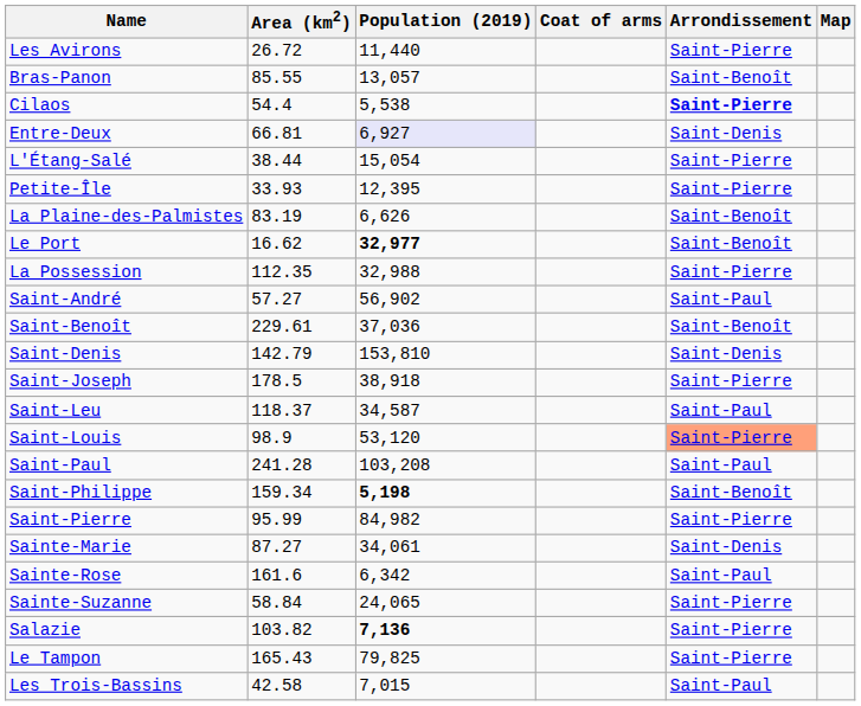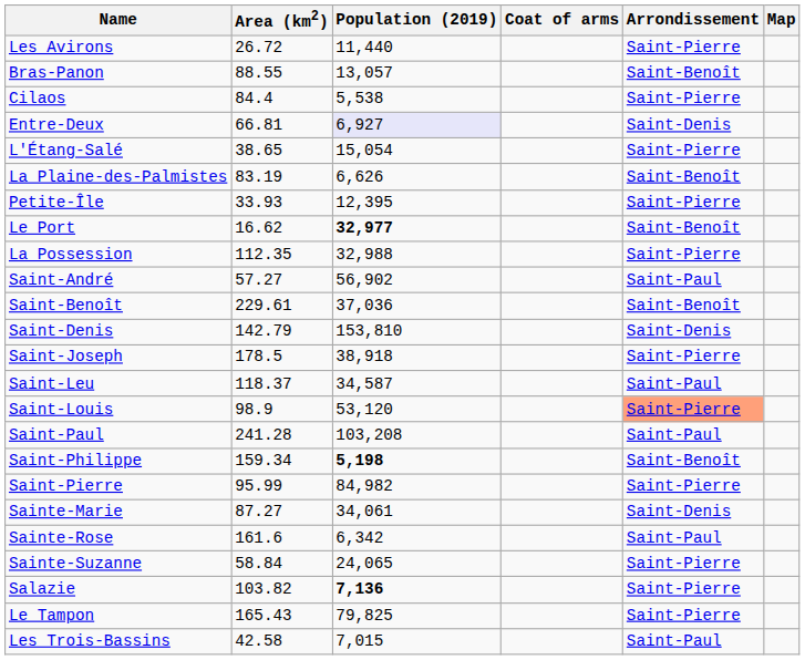Bras-Panon | Area (km2): 85.55 -> 88.55
Cilaos | Area (km2): 54.4 -> 84.4
Cilaos | Arrondissement: bold -> normal
L'Étang-Salé | Area (km2): 38.44 -> 38.65
rows swapped: Petite-Île <-> La Plaine-des-Palmistes
